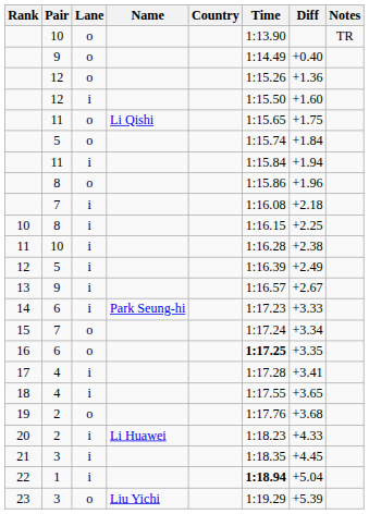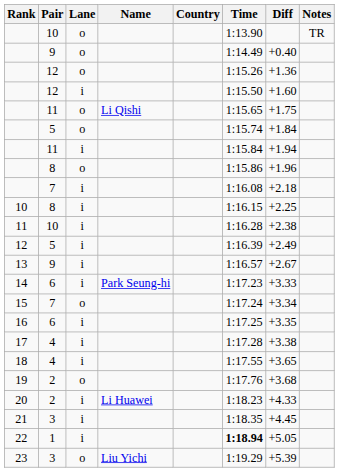16 | Lane: o -> i
16 | Time: bold -> normal
17 | Diff: +3.41 -> +3.38
22 | Diff: +5.04 -> +5.05
